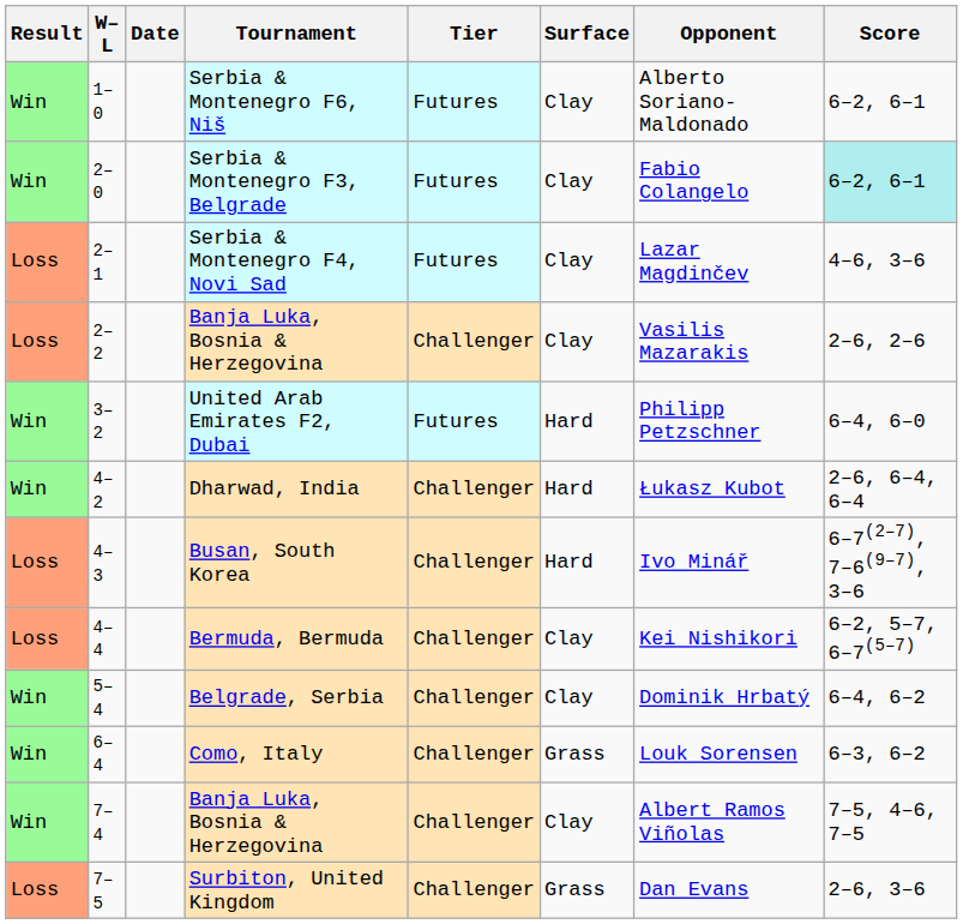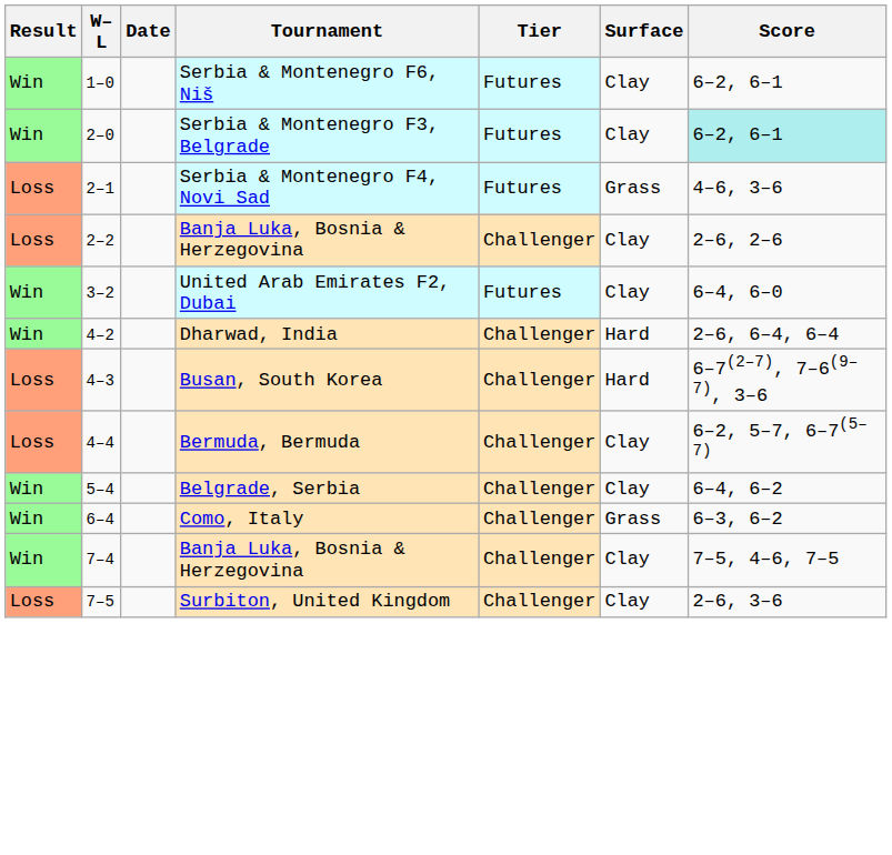- column: Opponent | Alberto Soriano-Maldonado | Fabio Colangelo | Lazar Magdinčev | Vasilis Mazarakis | Philipp Petzschner | Łukasz Kubot | Ivo Minář | Kei Nishikori | Dominik Hrbatý | Louk Sorensen | Albert Ramos Viñolas | Dan Evans
Serbia & Montenegro F4, Novi Sad | Surface: Clay -> Grass
United Arab Emirates F2, Dubai | Surface: Hard -> Clay
Surbiton, United Kingdom | Surface: Grass -> Clay
